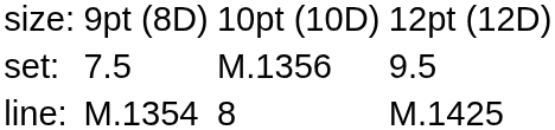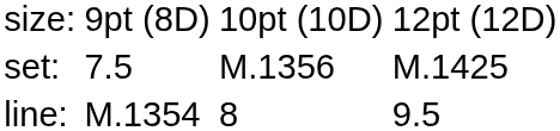set: | column 4: 9.5 -> M.1425
line: | column 4: M.1425 -> 9.5
